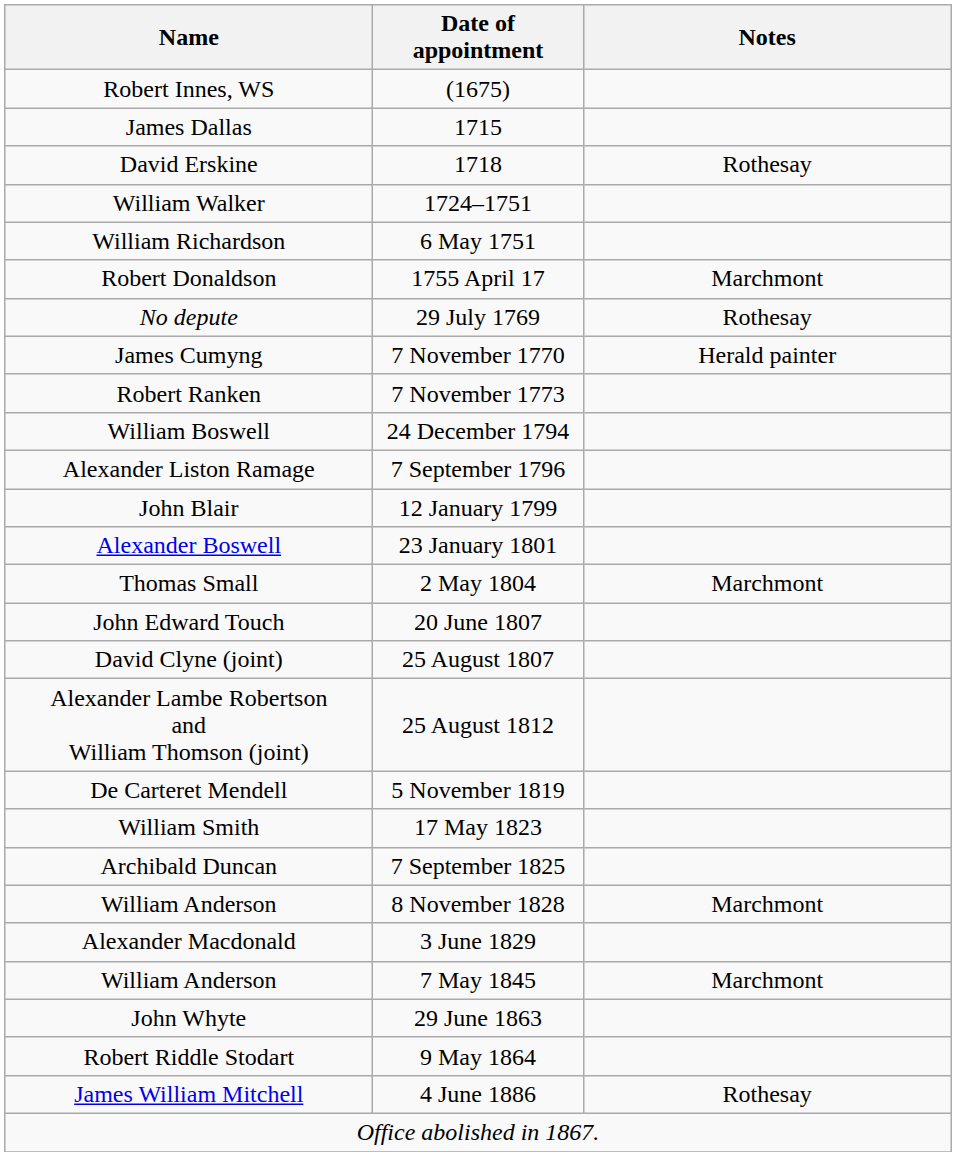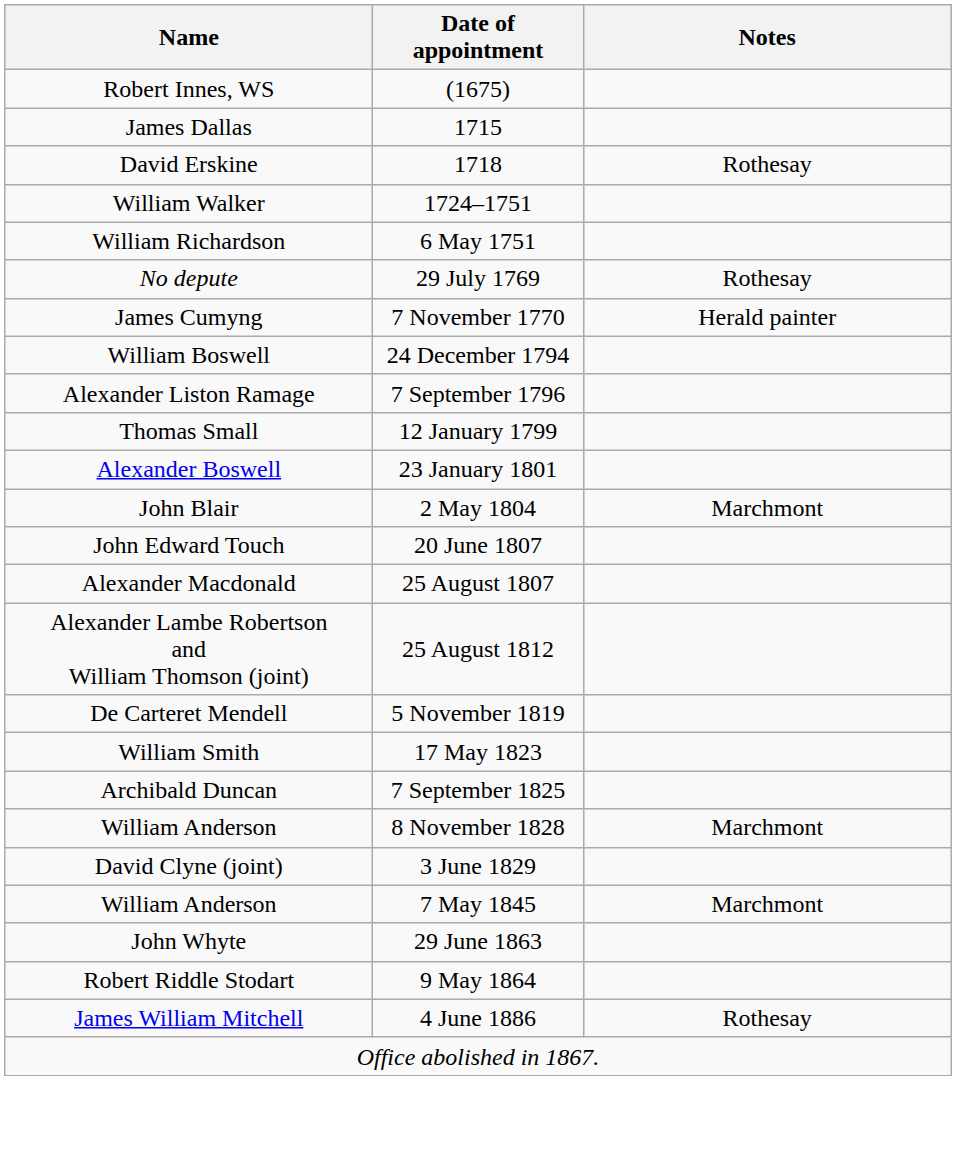- row: Robert Donaldson | 1755 April 17 | Marchmont
- row: Robert Ranken | 7 November 1773
12 January 1799 | Name: John Blair -> Thomas Small
2 May 1804 | Name: Thomas Small -> John Blair
25 August 1807 | Name: David Clyne (joint) -> Alexander Macdonald
3 June 1829 | Name: Alexander Macdonald -> David Clyne (joint)
